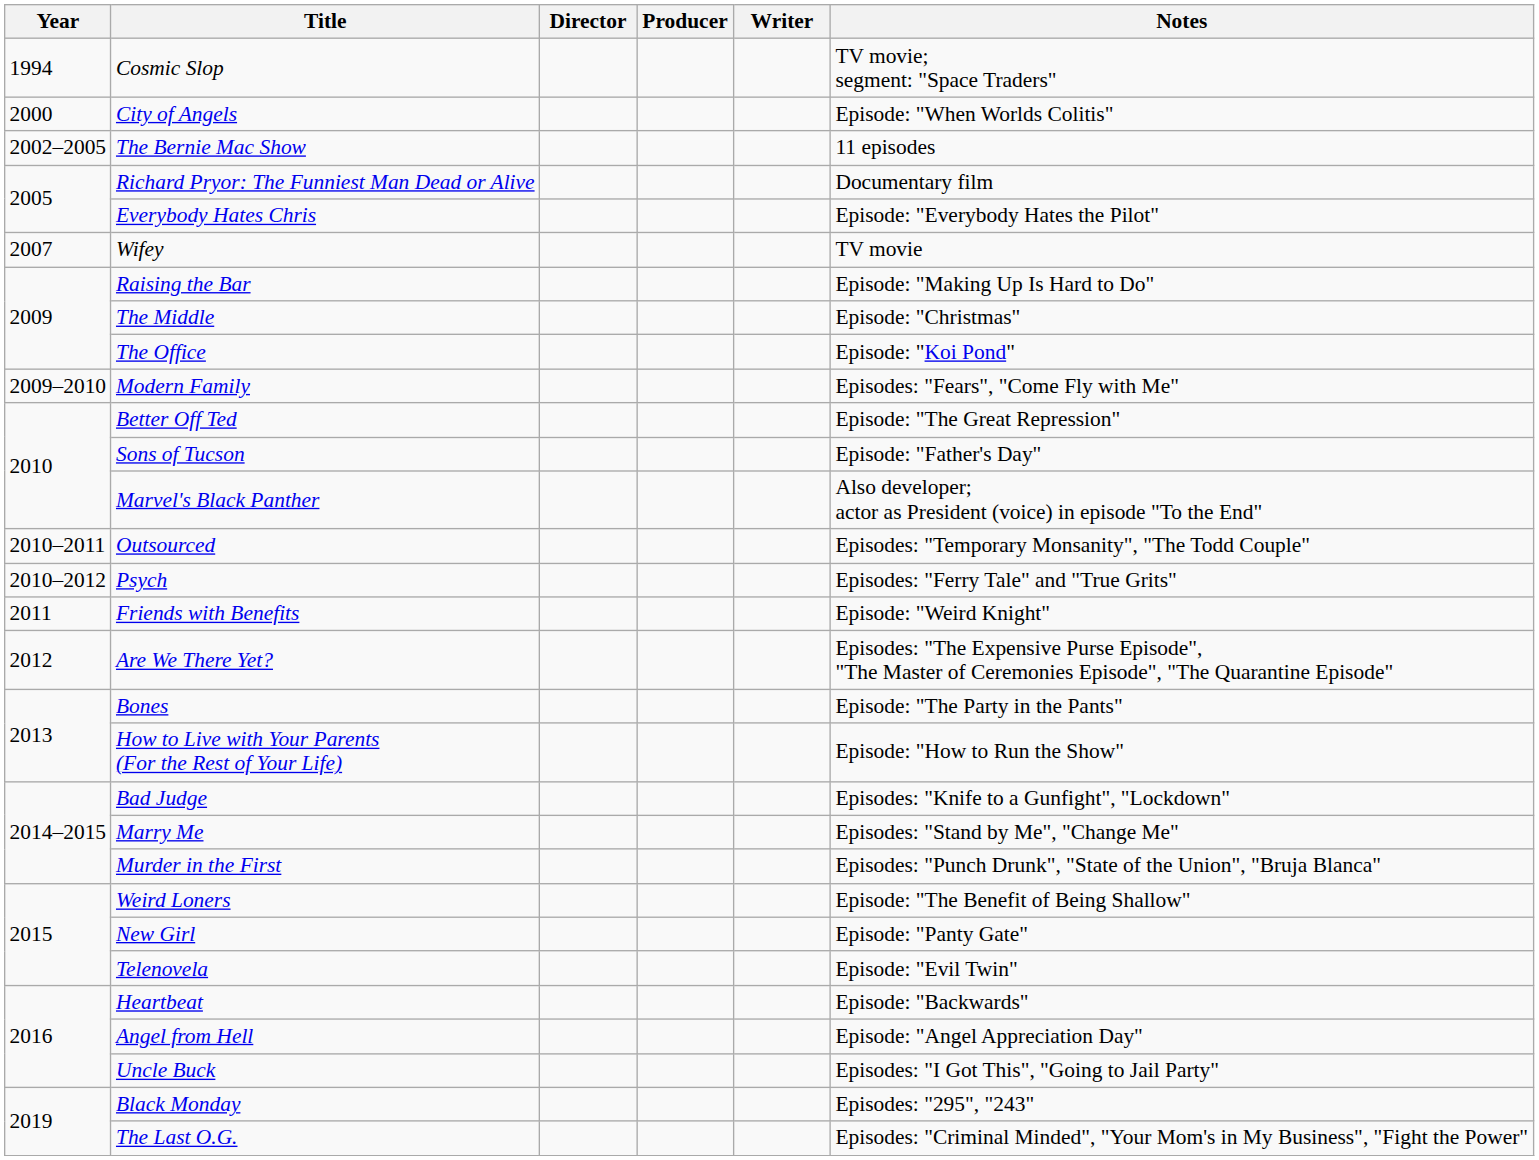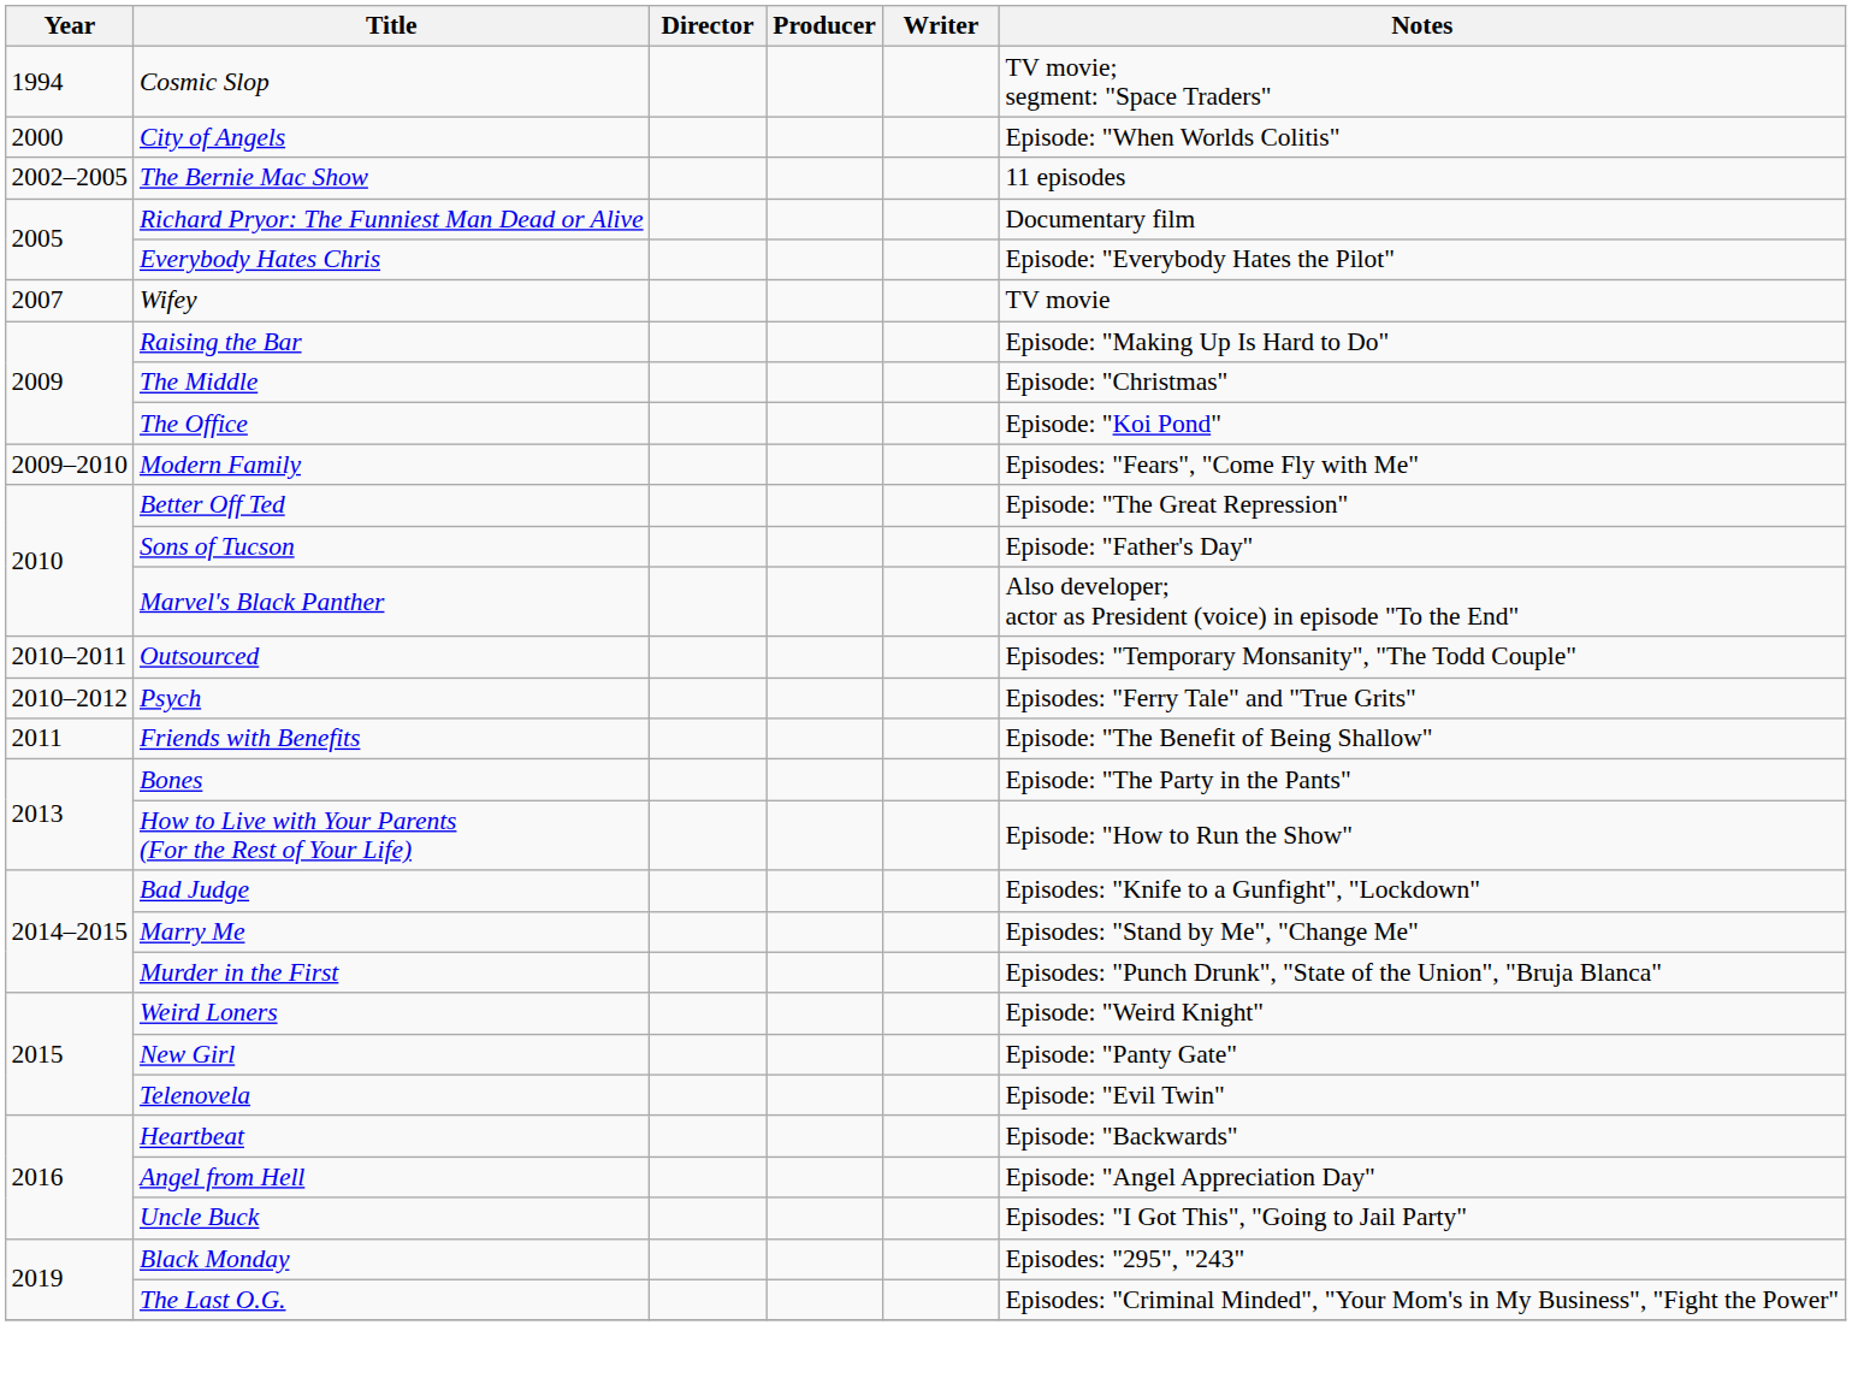Friends with Benefits | Notes: Episode: "Weird Knight" -> Episode: "The Benefit of Being Shallow"
- row: 2012 | Are We There Yet? | Episodes: "The Expensive Purse Episode", "The Master of Ceremonies Episode", "The Quarantine Episode"
Weird Loners | Notes: Episode: "The Benefit of Being Shallow" -> Episode: "Weird Knight"
